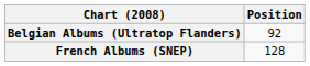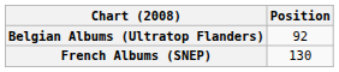French Albums (SNEP) | Position: 128 -> 130
